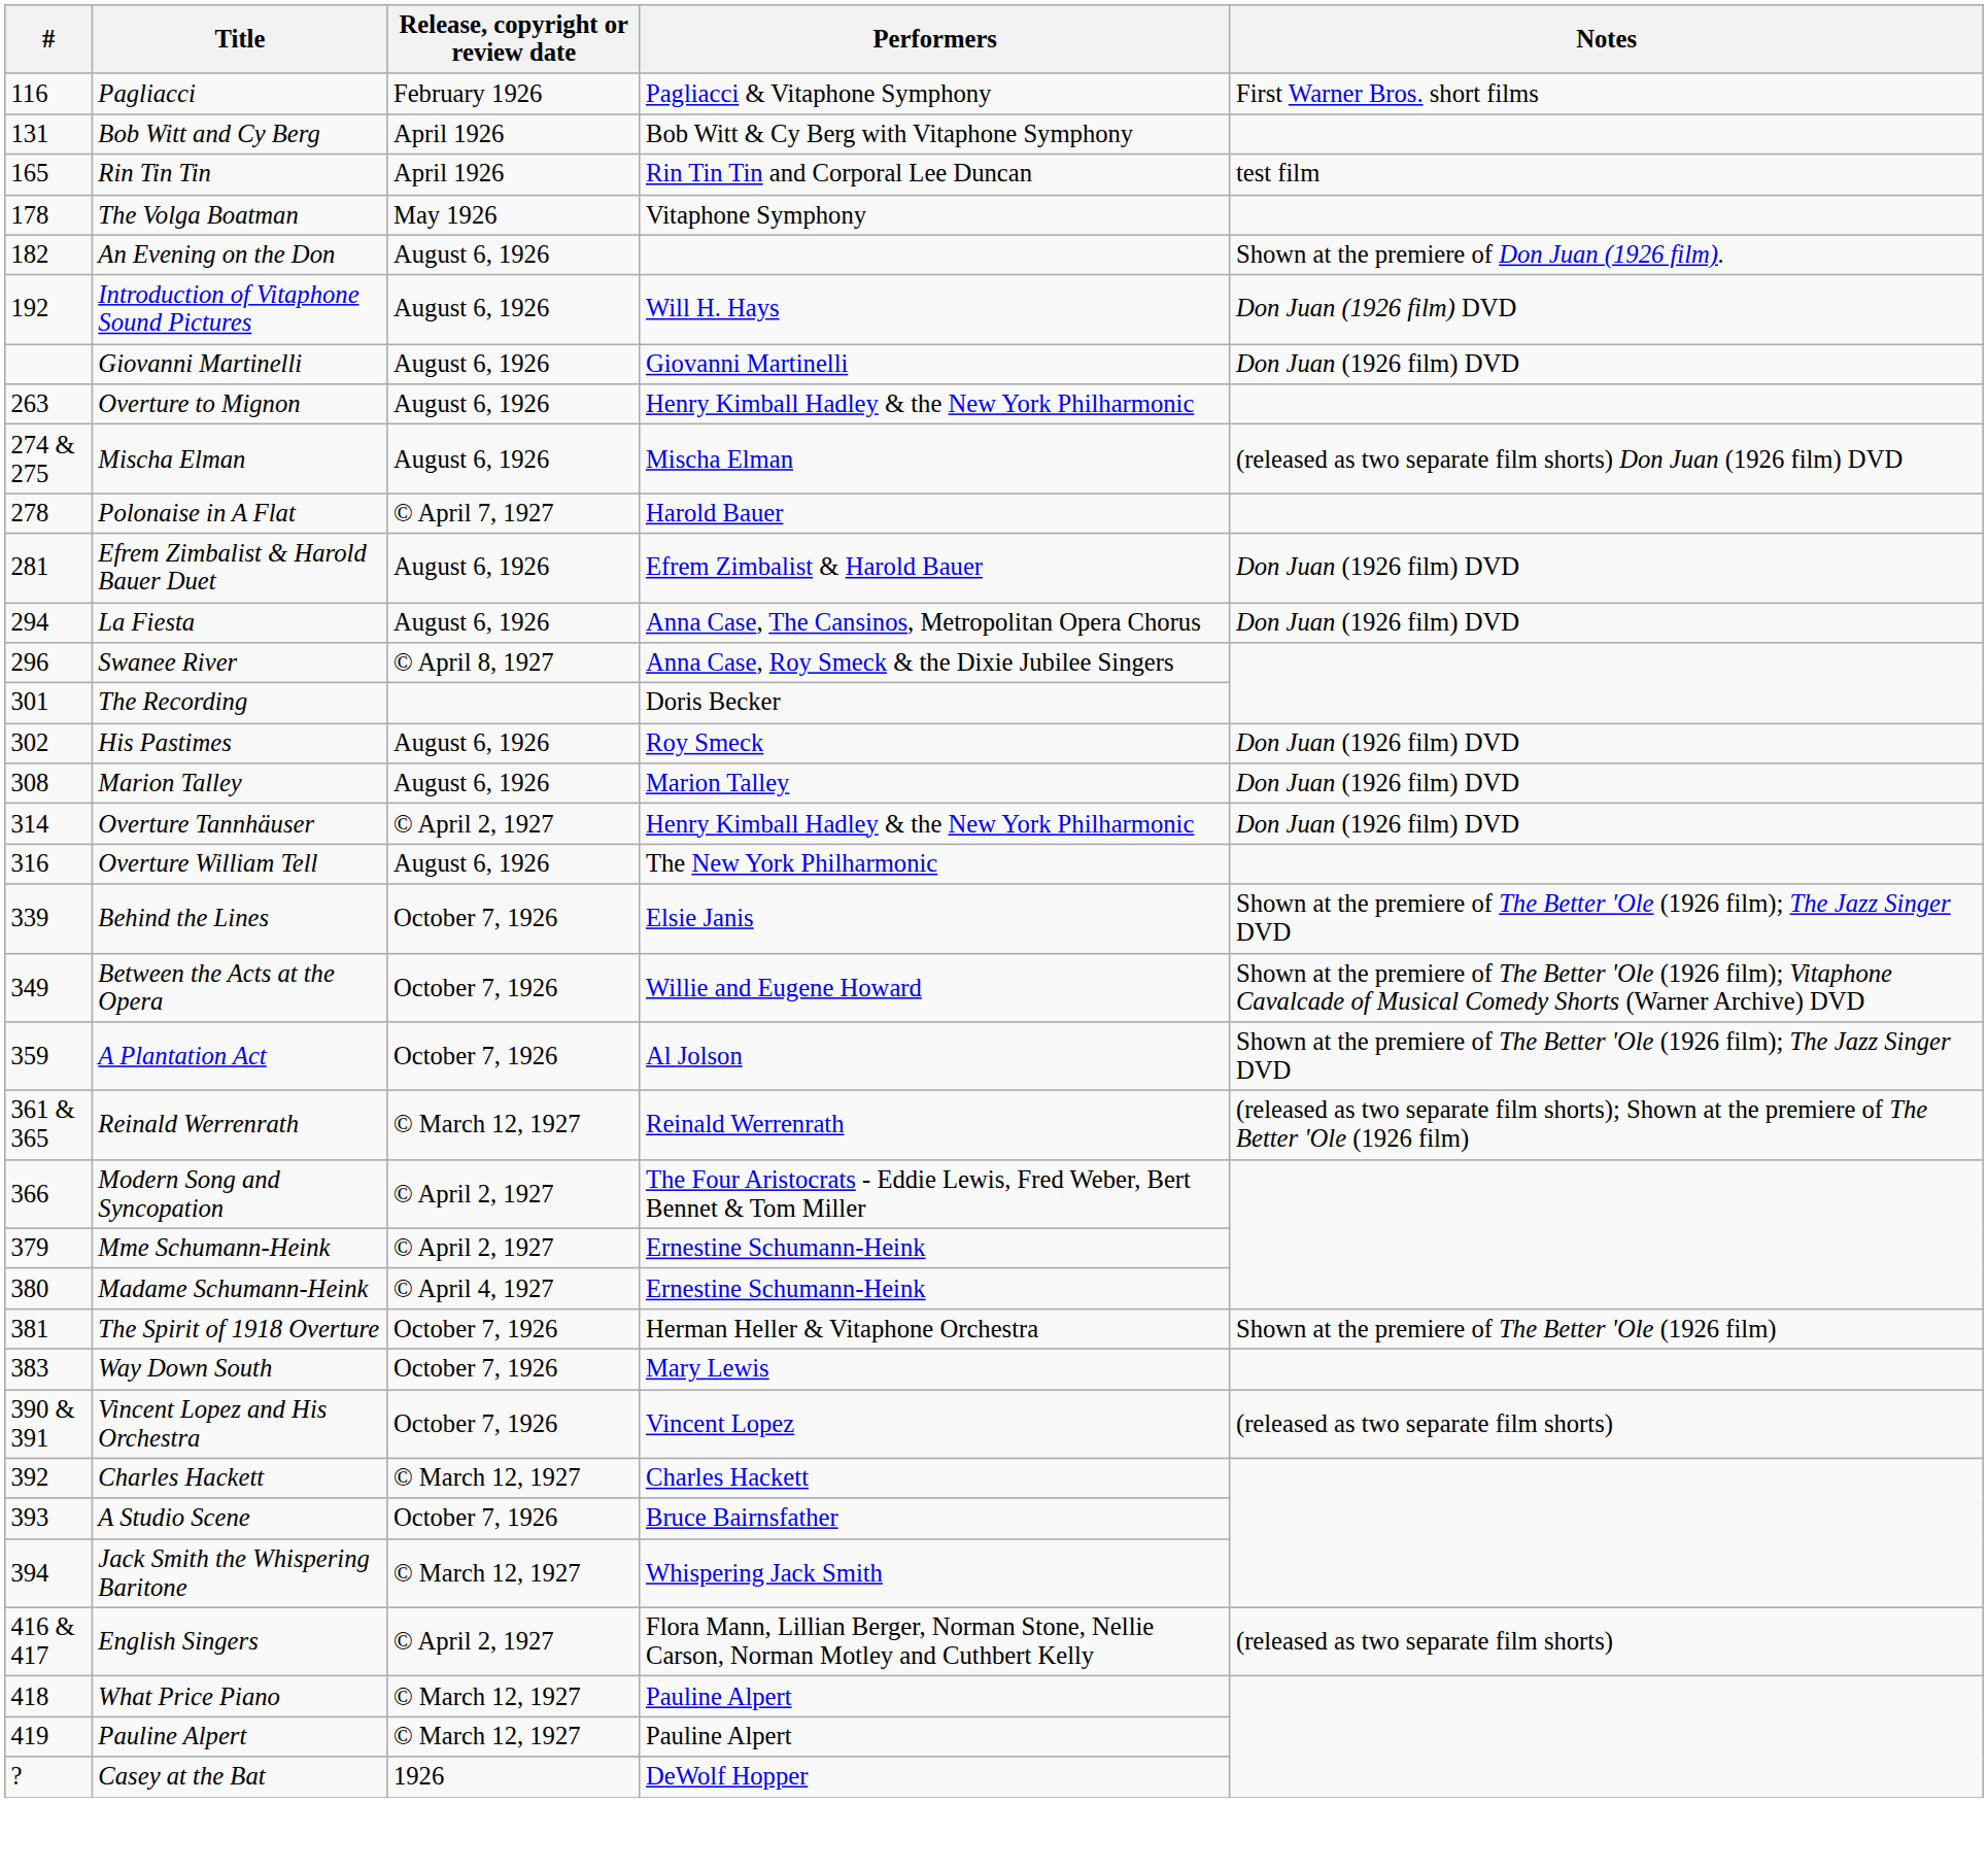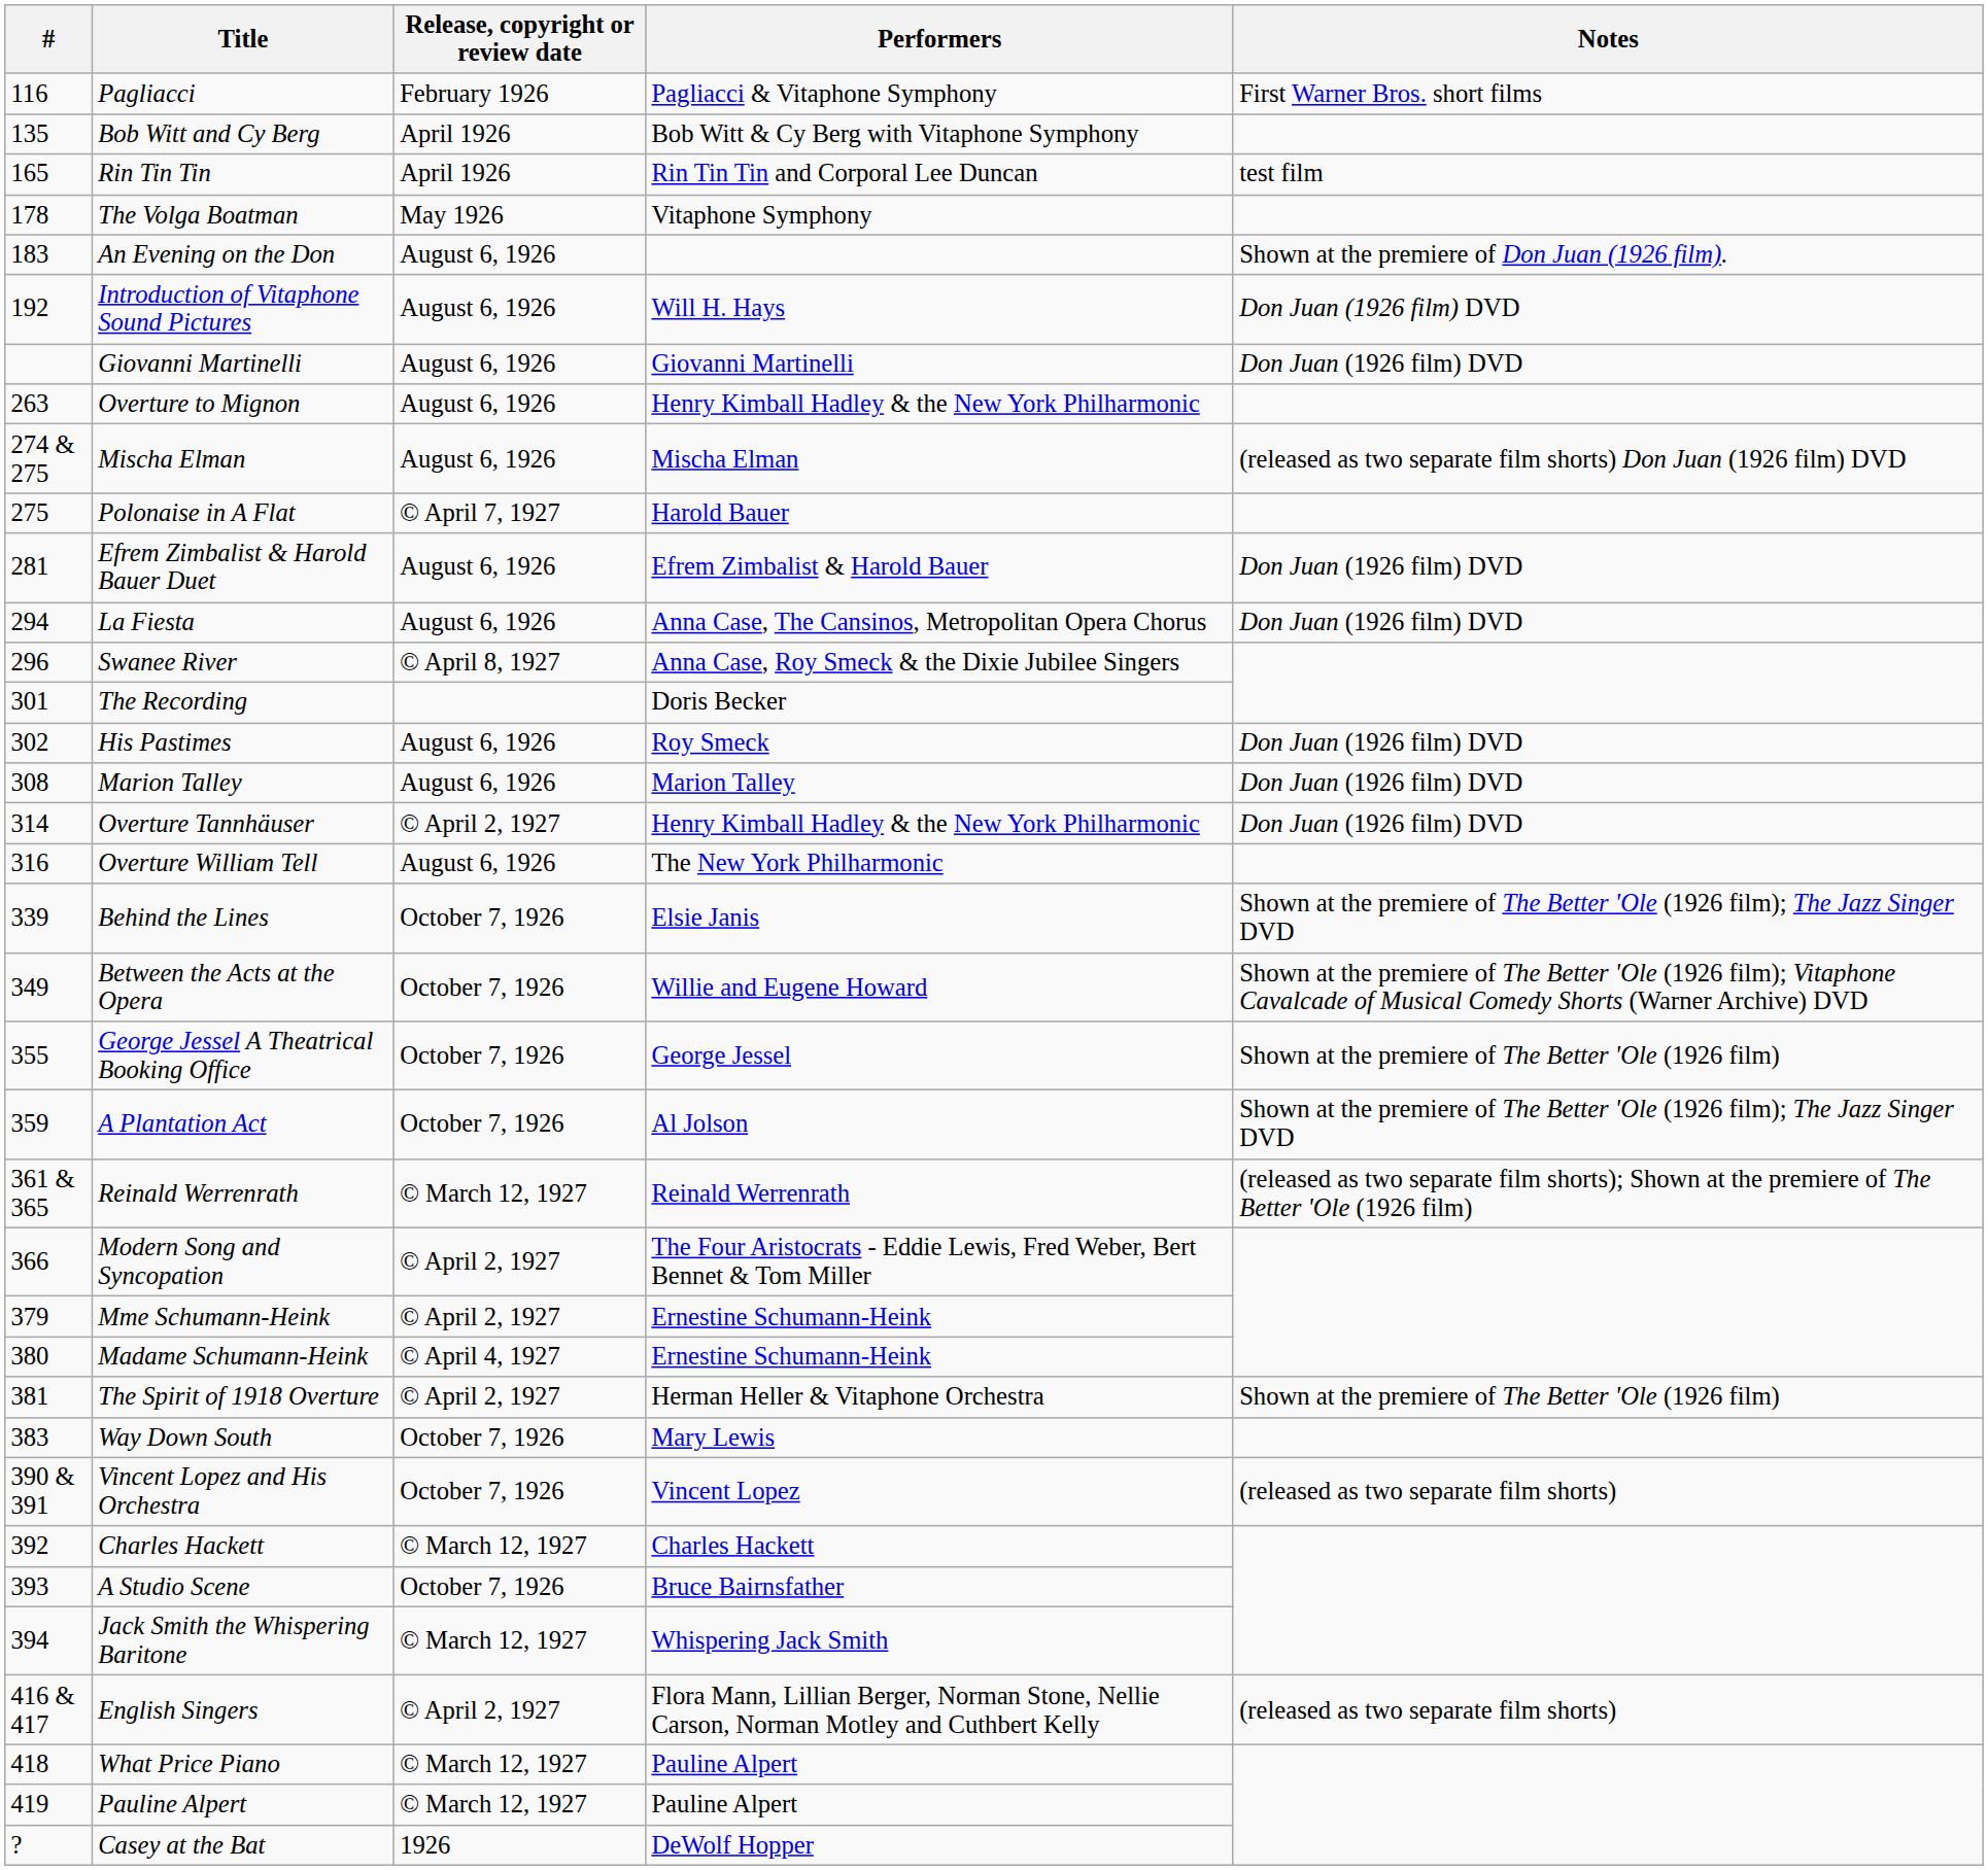Bob Witt and Cy Berg | #: 131 -> 135
An Evening on the Don | #: 182 -> 183
Polonaise in A Flat | #: 278 -> 275
+ row: 355 | George Jessel A Theatrical Booking Office | October 7, 1926 | George Jessel | Shown at the premiere of The Better 'Ole (1926 film)
The Spirit of 1918 Overture | Release, copyright or review date: October 7, 1926 -> © April 2, 1927
